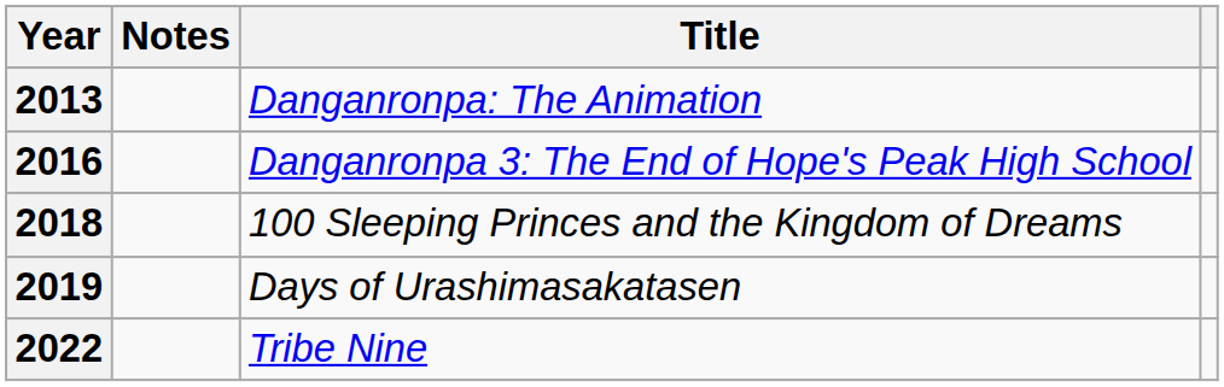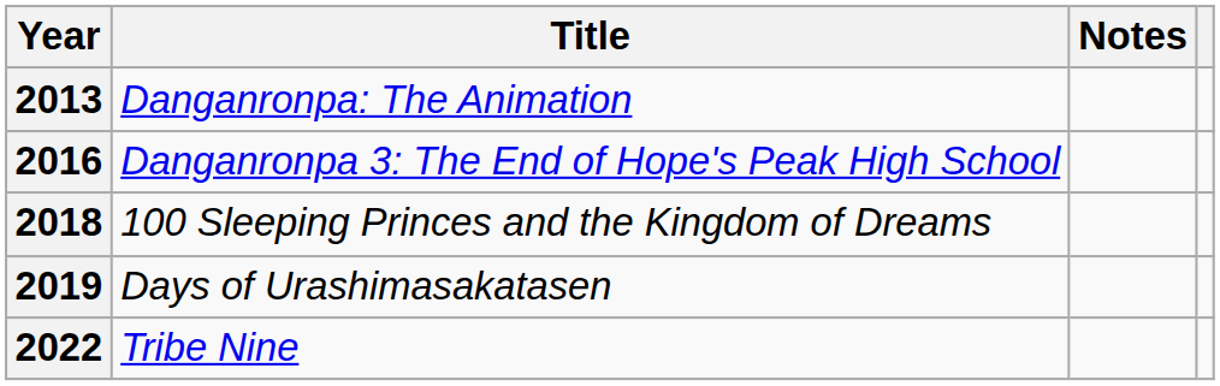columns swapped: Title <-> Notes
